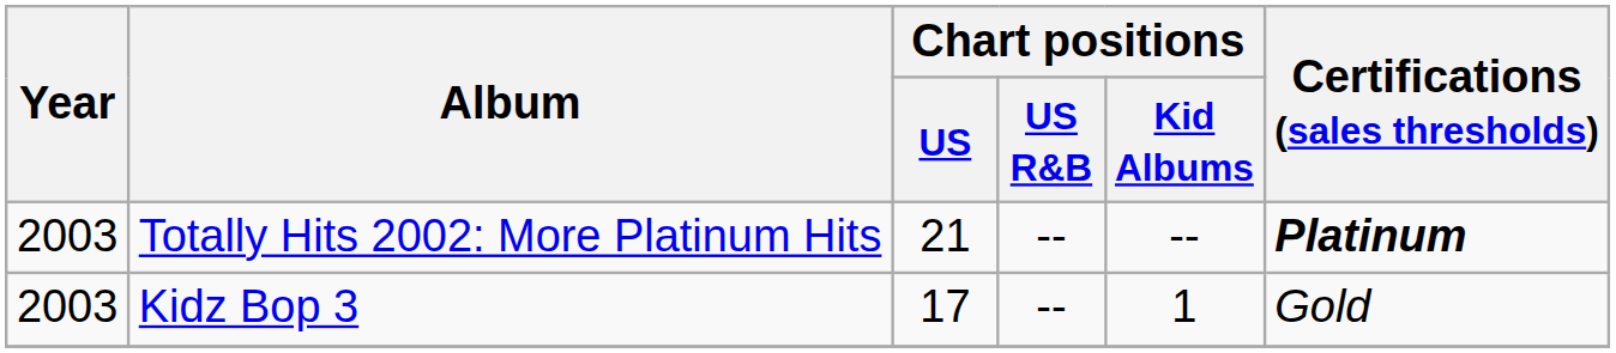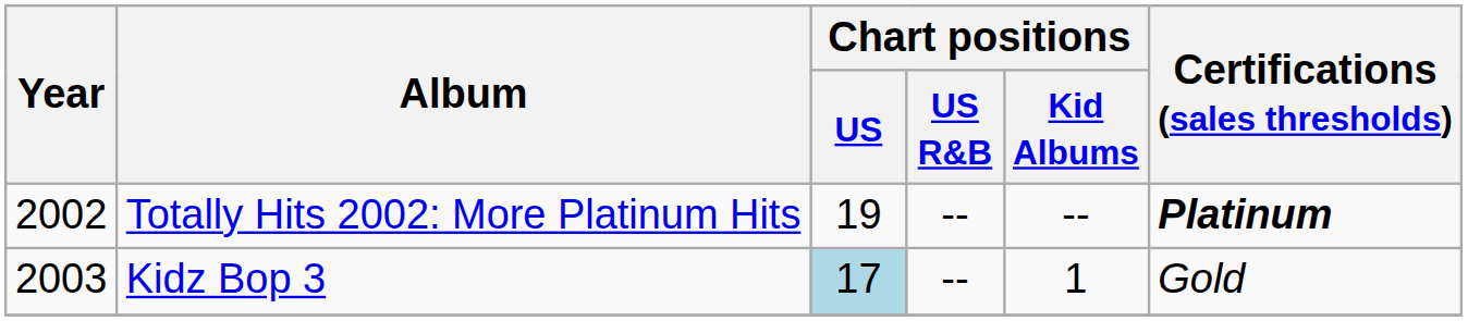Totally Hits 2002: More Platinum Hits | Year: 2003 -> 2002
Totally Hits 2002: More Platinum Hits | Chart positions / US: 21 -> 19
Kidz Bop 3 | Chart positions / US: no background -> lightblue background
